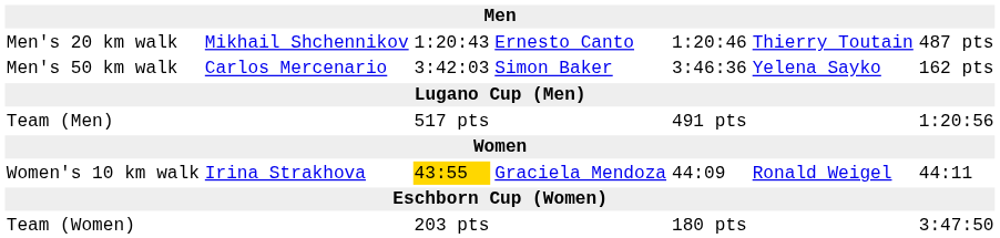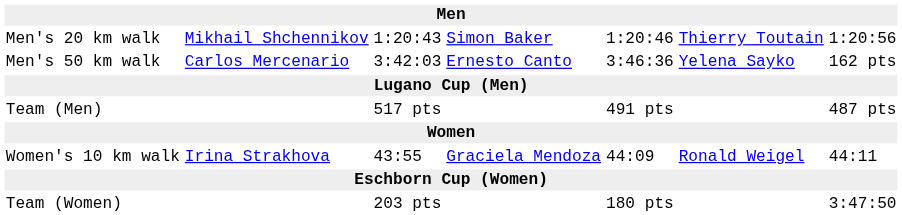Men's 20 km walk | column 4: Ernesto Canto -> Simon Baker
Men's 20 km walk | column 7: 487 pts -> 1:20:56
Men's 50 km walk | column 4: Simon Baker -> Ernesto Canto
Team (Men) | column 7: 1:20:56 -> 487 pts
Women's 10 km walk | column 3: gold background -> no background
